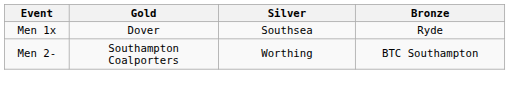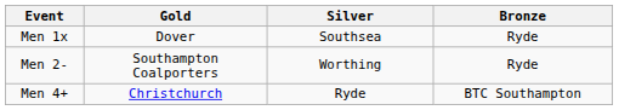Men 2- | Bronze: BTC Southampton -> Ryde
+ row: Men 4+ | Christchurch | Ryde | BTC Southampton
